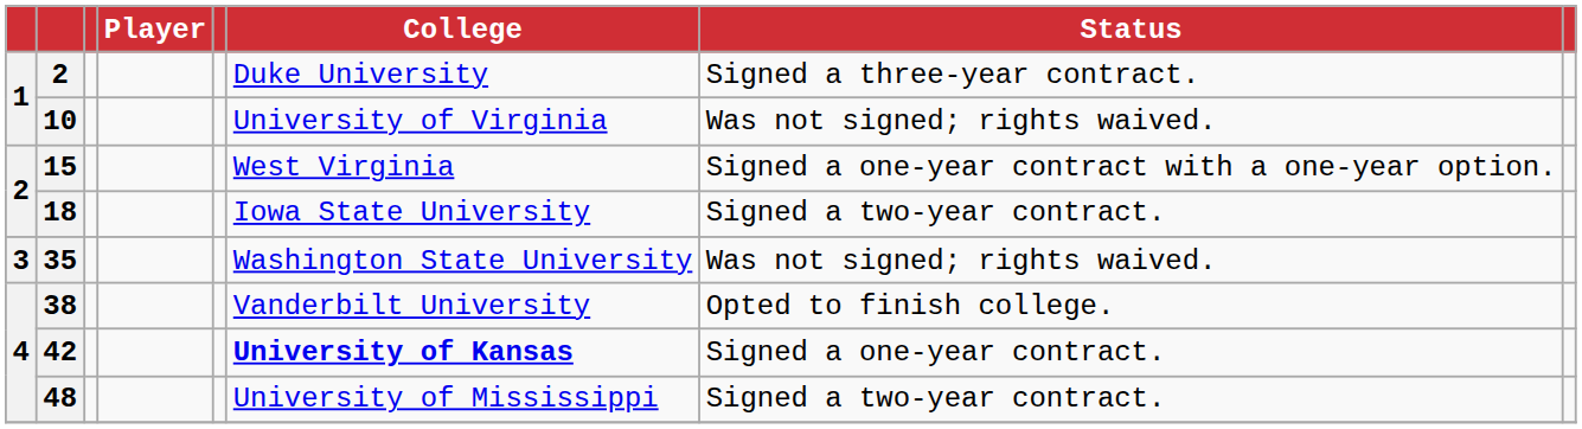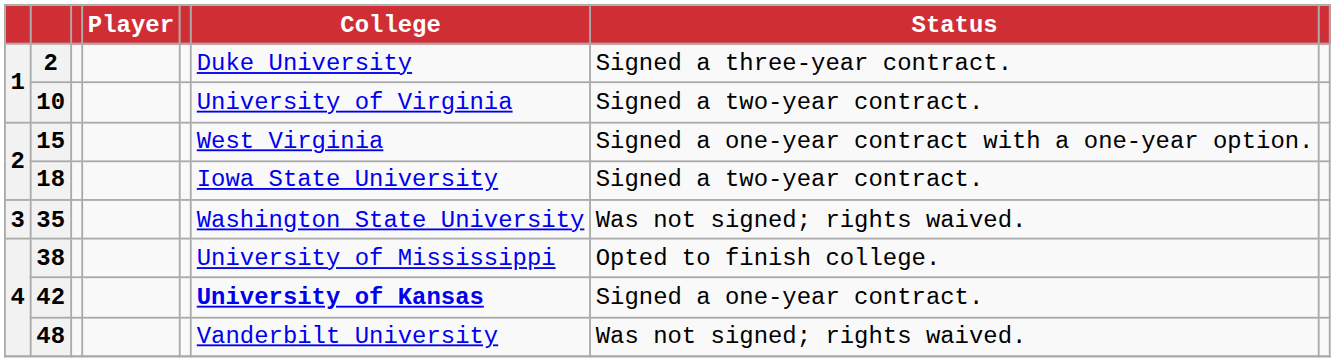10 | Status: Was not signed; rights waived. -> Signed a two-year contract.
38 | College: Vanderbilt University -> University of Mississippi
48 | College: University of Mississippi -> Vanderbilt University
48 | Status: Signed a two-year contract. -> Was not signed; rights waived.
